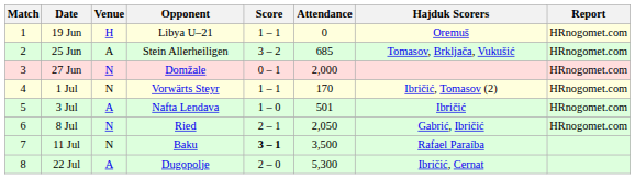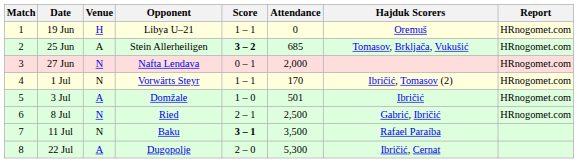25 Jun | Score: normal -> bold
27 Jun | Opponent: Domžale -> Nafta Lendava
3 Jul | Opponent: Nafta Lendava -> Domžale
8 Jul | Attendance: 2,050 -> 2,500
